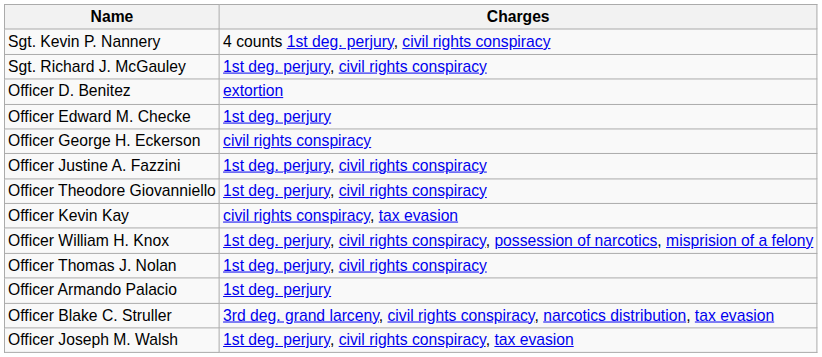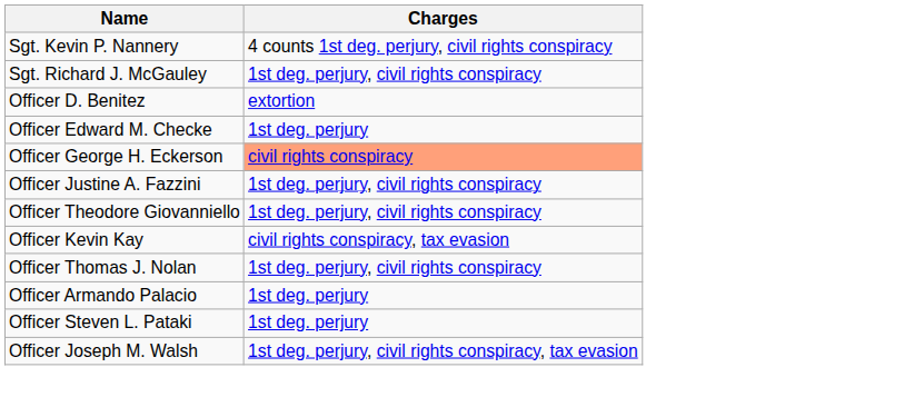Officer George H. Eckerson | Charges: no background -> lightsalmon background
- row: Officer William H. Knox | 1st deg. perjury, civil rights conspiracy, possession of narcotics, misprision of a felony
+ row: Officer Steven L. Pataki | 1st deg. perjury
- row: Officer Blake C. Struller | 3rd deg. grand larceny, civil rights conspiracy, narcotics distribution, tax evasion
